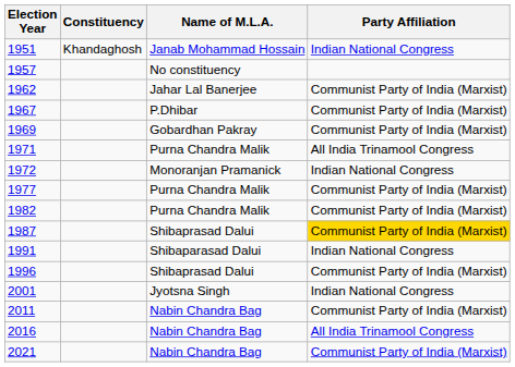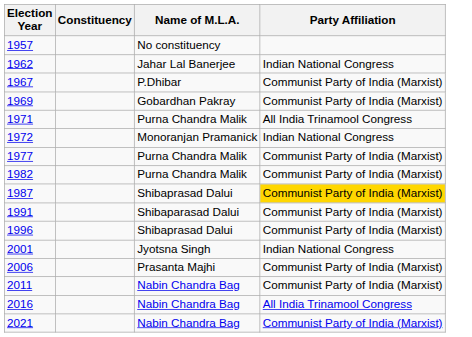- row: 1951 | Khandaghosh | Janab Mohammad Hossain | Indian National Congress
1962 | Party Affiliation: Communist Party of India (Marxist) -> Indian National Congress
1991 | Party Affiliation: Indian National Congress -> Communist Party of India (Marxist)
+ row: 2006 | Prasanta Majhi | Communist Party of India (Marxist)
